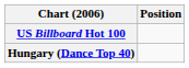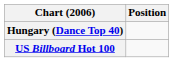rows swapped: Hungary (Dance Top 40) <-> US Billboard Hot 100
